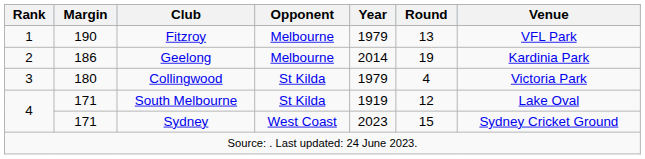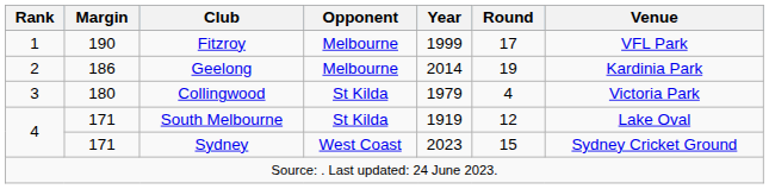Fitzroy | Year: 1979 -> 1999
Fitzroy | Round: 13 -> 17
